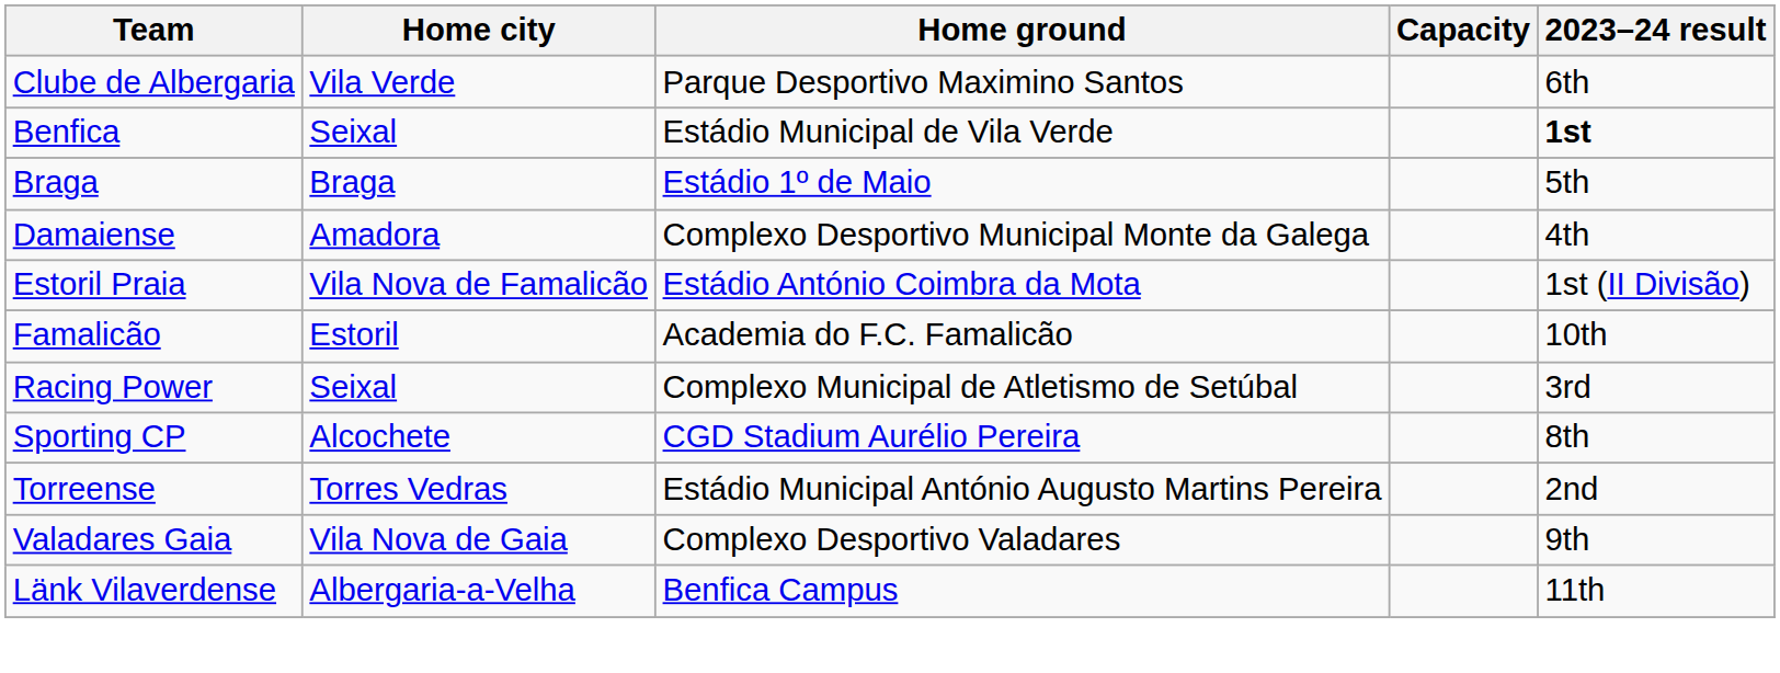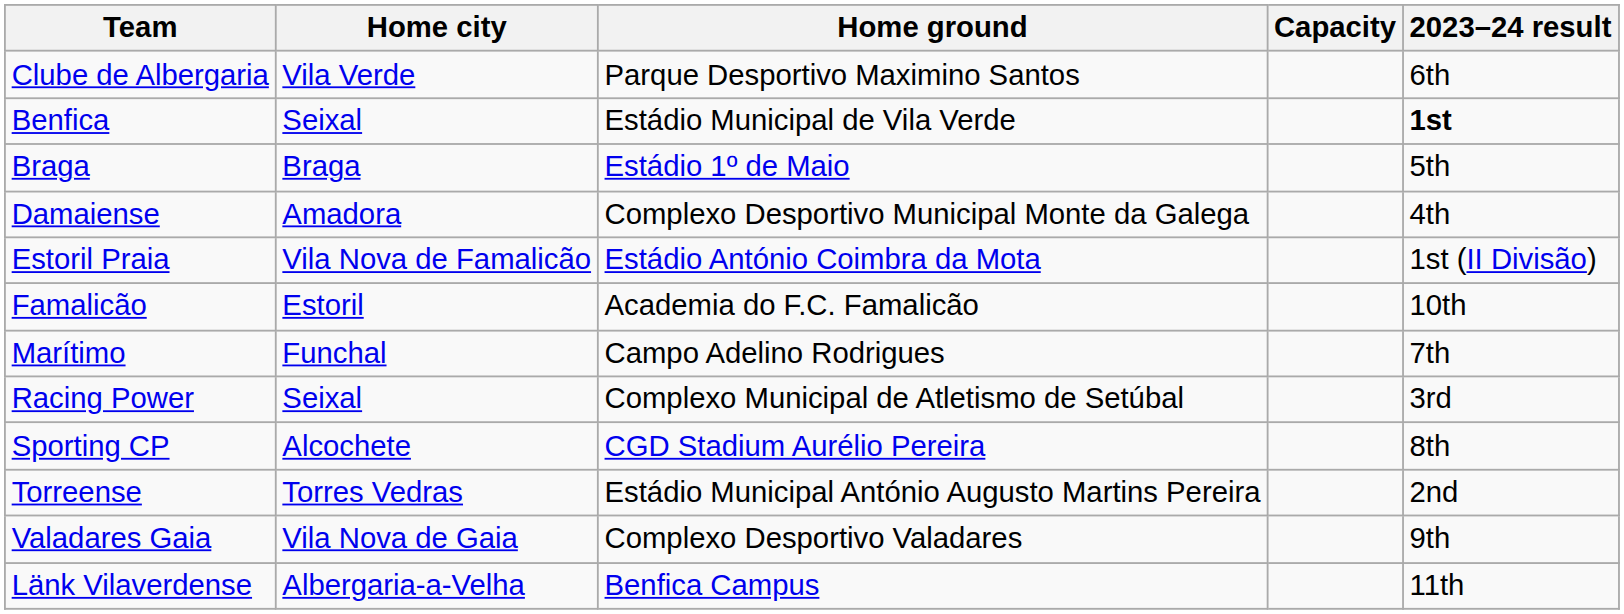+ row: Marítimo | Funchal | Campo Adelino Rodrigues | 7th
